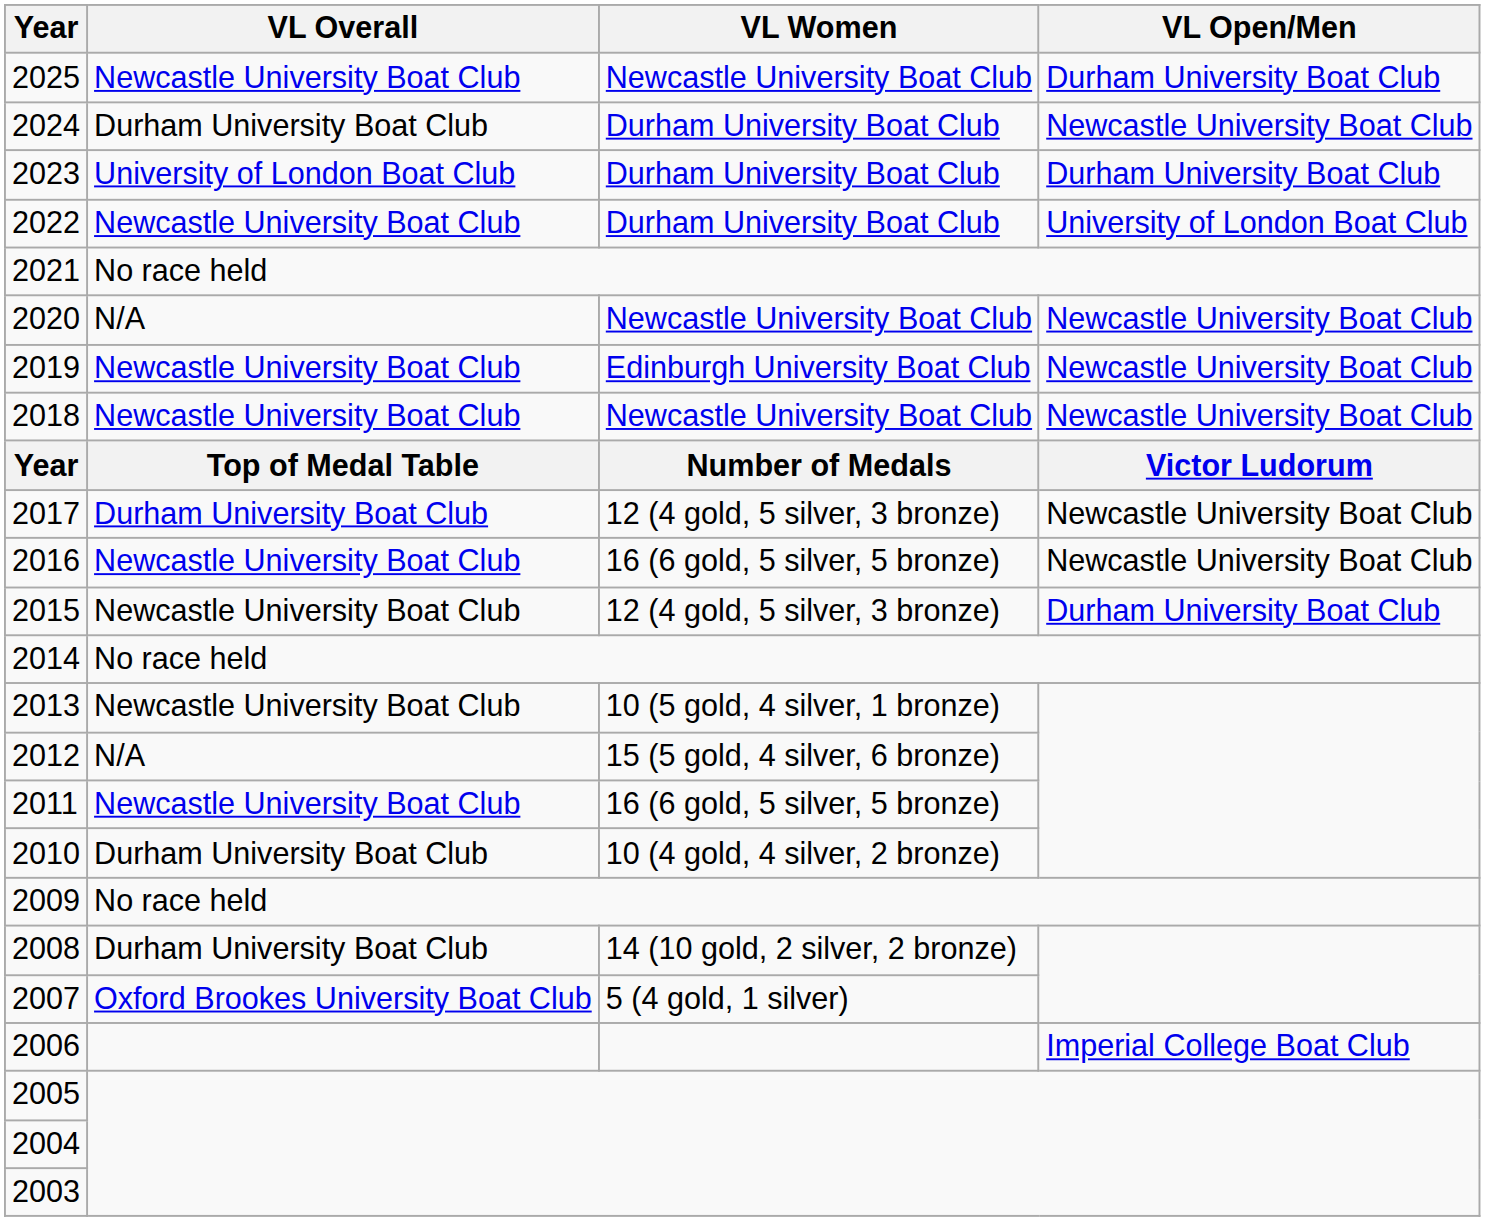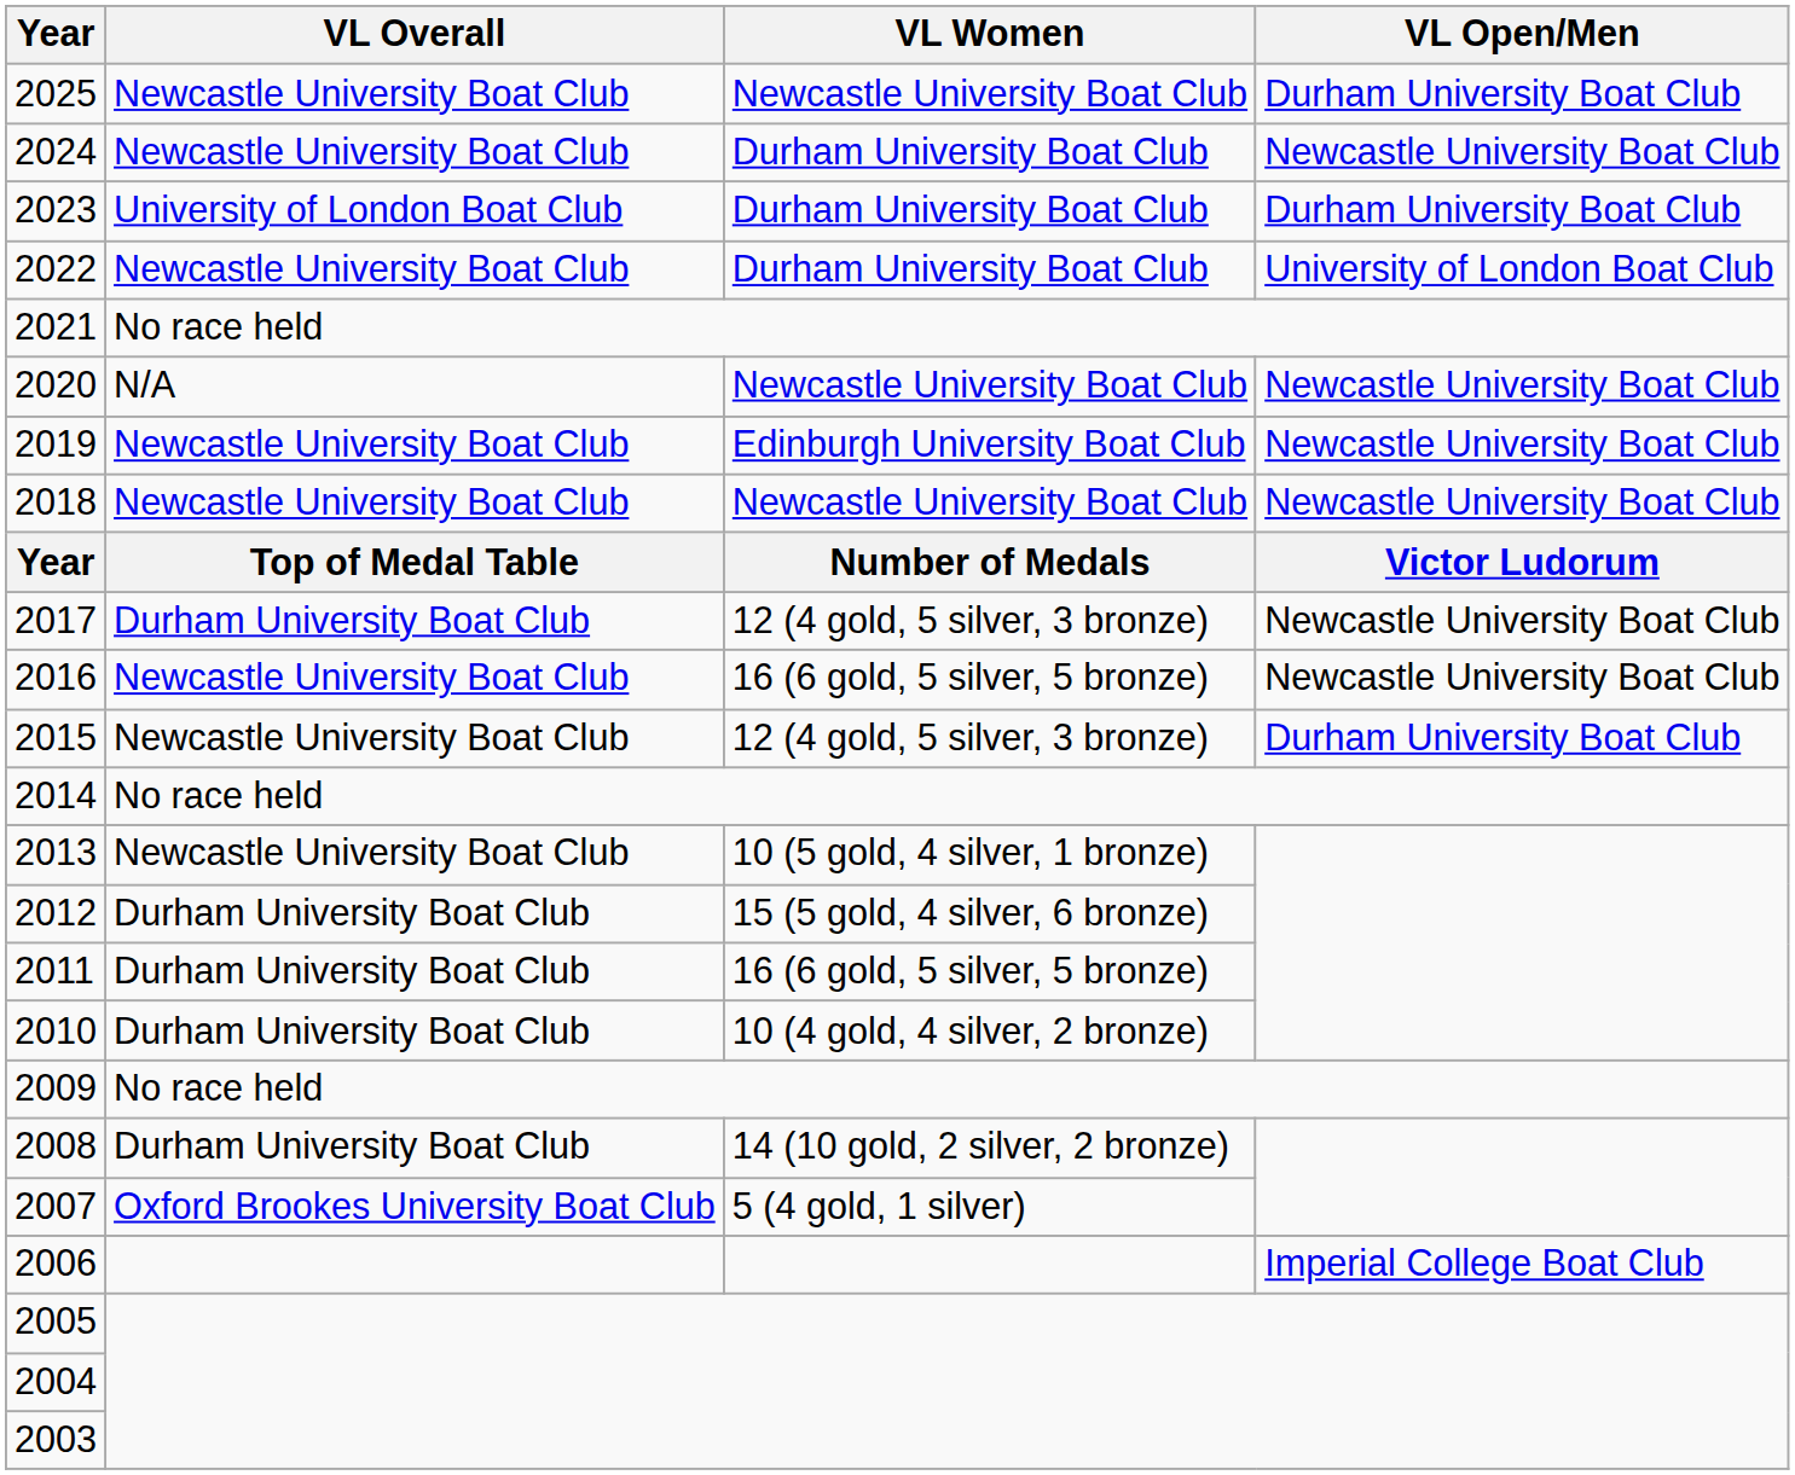2024 | VL Overall: Durham University Boat Club -> Newcastle University Boat Club
2012 | VL Overall: N/A -> Durham University Boat Club
2011 | VL Overall: Newcastle University Boat Club -> Durham University Boat Club
